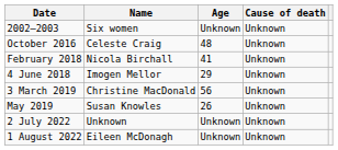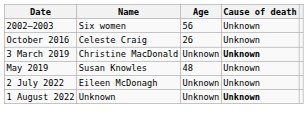2002–2003 | Age: Unknown -> 56
October 2016 | Age: 48 -> 26
- row: February 2018 | Nicola Birchall | 41 | Unknown
- row: 4 June 2018 | Imogen Mellor | 29 | Unknown
3 March 2019 | Age: 56 -> Unknown
3 March 2019 | Cause of death: normal -> bold
May 2019 | Age: 26 -> 48
2 July 2022 | Name: Unknown -> Eileen McDonagh
1 August 2022 | Name: Eileen McDonagh -> Unknown
1 August 2022 | Cause of death: normal -> bold
